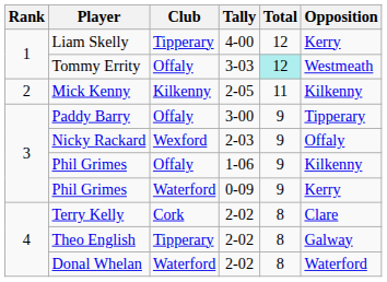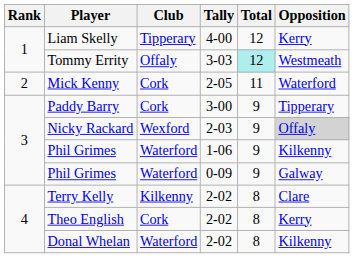Mick Kenny | Club: Kilkenny -> Cork
Mick Kenny | Opposition: Kilkenny -> Waterford
Paddy Barry | Club: Offaly -> Cork
Nicky Rackard | Opposition: no background -> lightgrey background
Phil Grimes / 1-06 | Club: Offaly -> Waterford
Phil Grimes / 0-09 | Opposition: Kerry -> Galway
Terry Kelly | Club: Cork -> Kilkenny
Theo English | Club: Tipperary -> Cork
Theo English | Opposition: Galway -> Kerry
Donal Whelan | Opposition: Waterford -> Kilkenny
